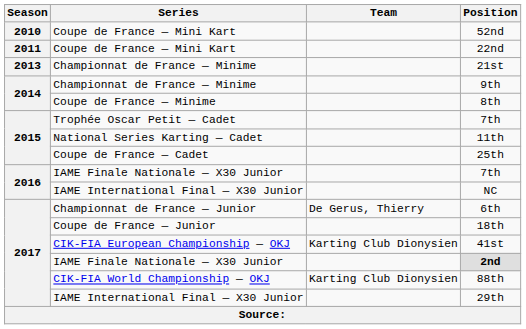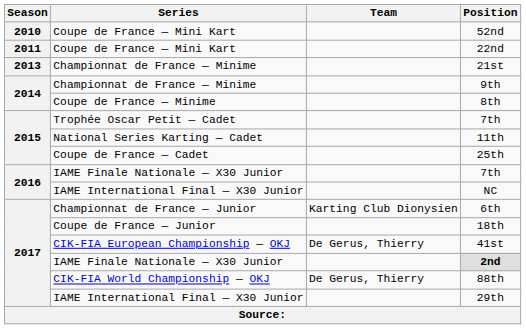6th | Team: De Gerus, Thierry -> Karting Club Dionysien
41st | Team: Karting Club Dionysien -> De Gerus, Thierry
88th | Team: Karting Club Dionysien -> De Gerus, Thierry
